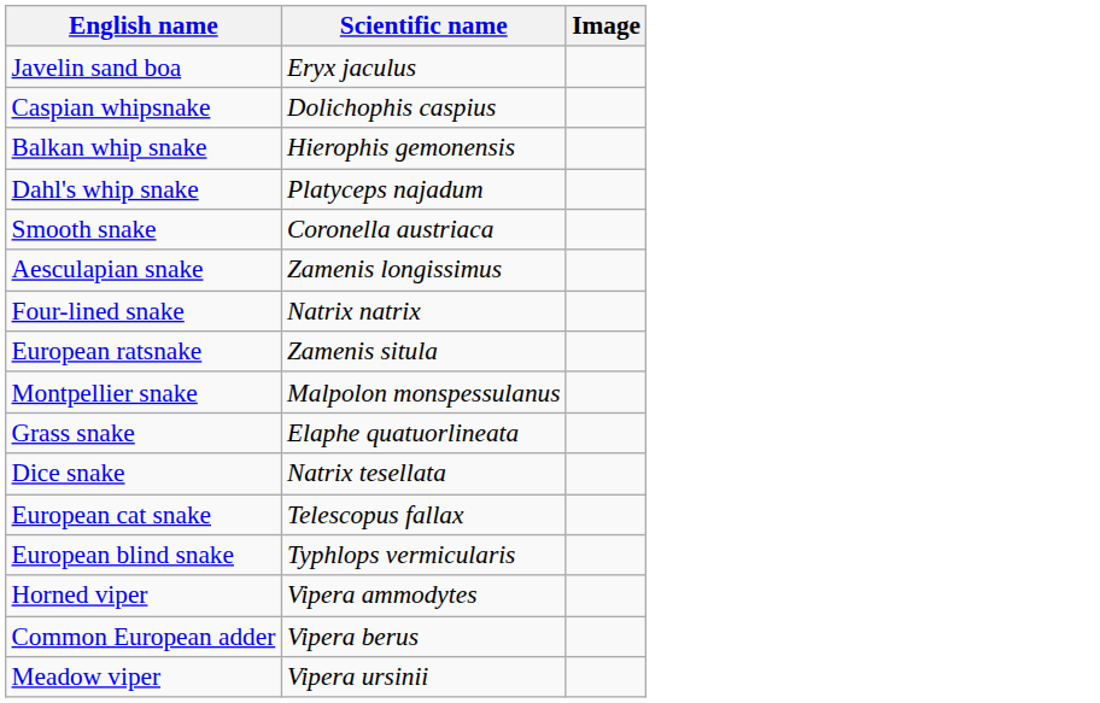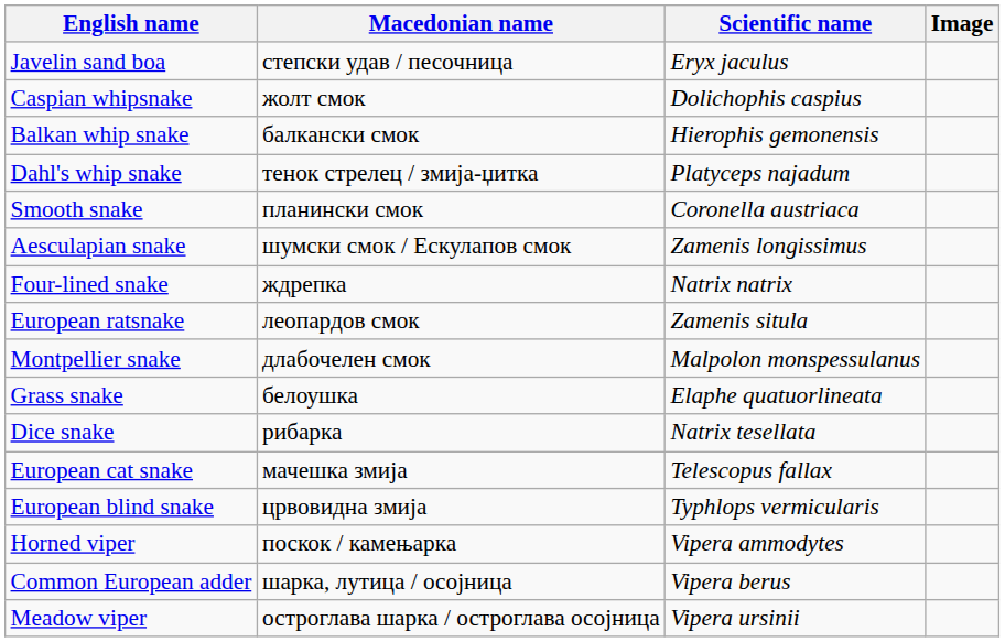+ column: Macedonian name | степски удав / песочница | жолт смок | балкански смок | тенок стрелец / змија-џитка | планински смок | шумски смок / Ескулапов смок | ждрепка | леопардов смок | длабочелен смок | белоушка | рибарка | мачешка змија | црвовидна змија | поскок / камењарка | шарка, лутица / осојница | остроглава шарка / остроглава осојница
